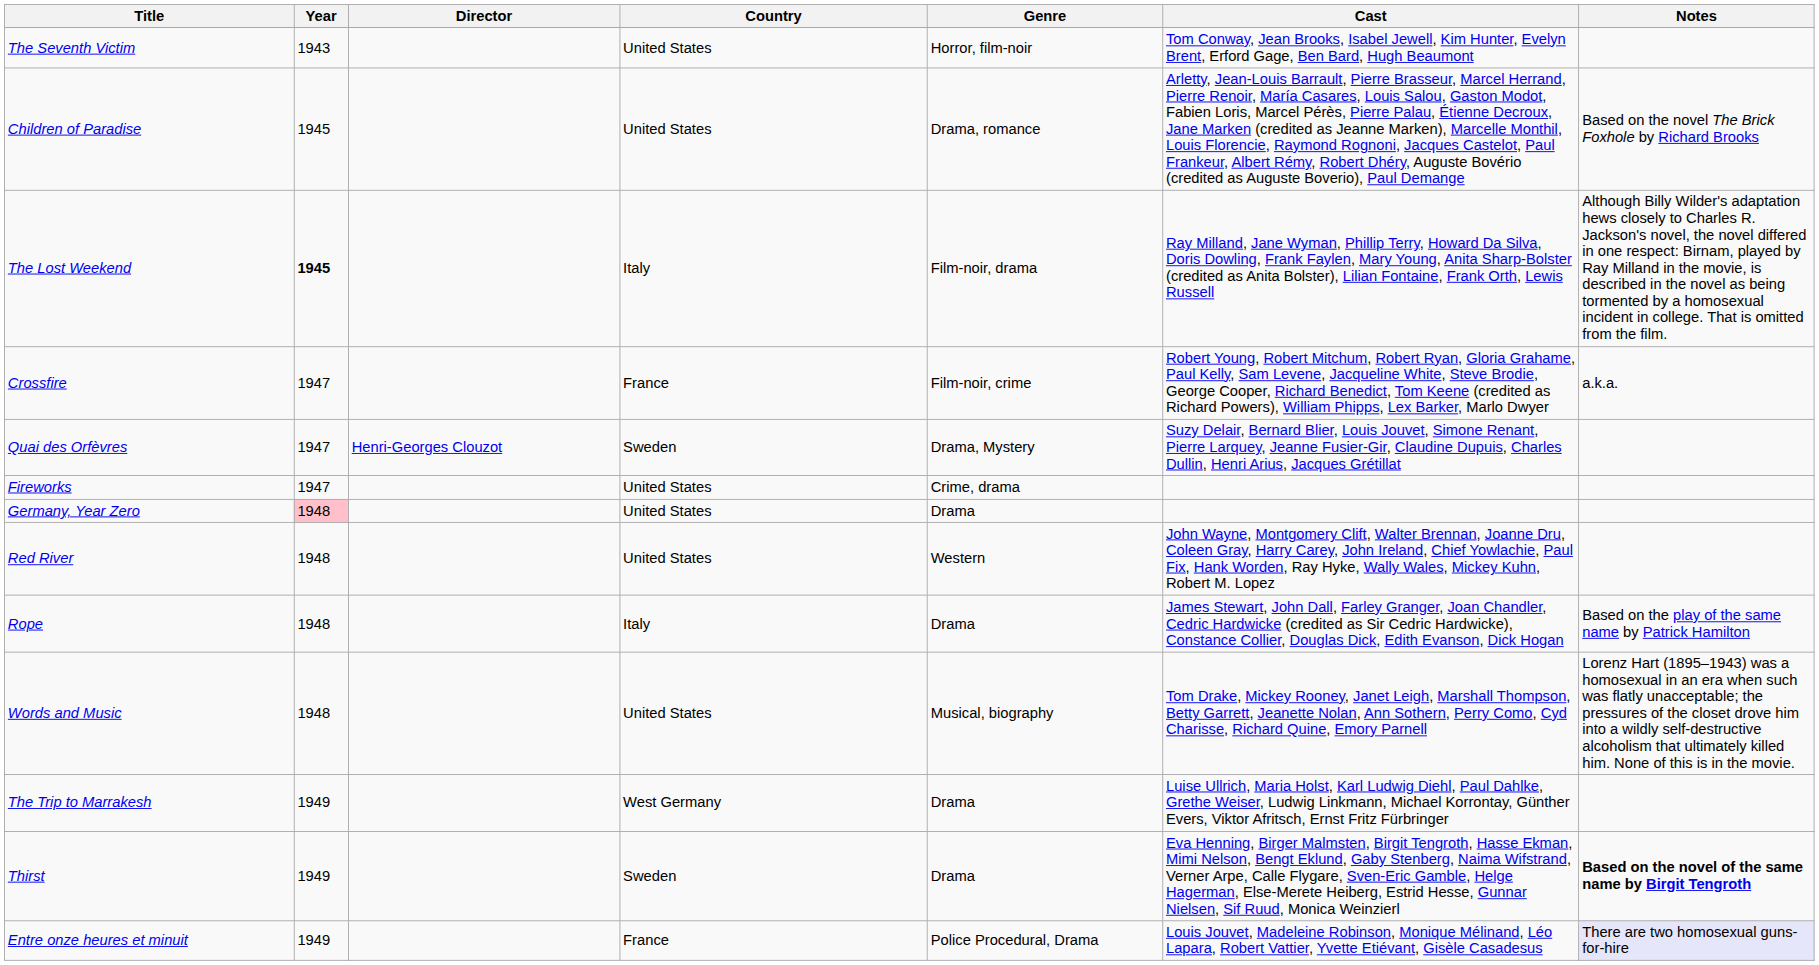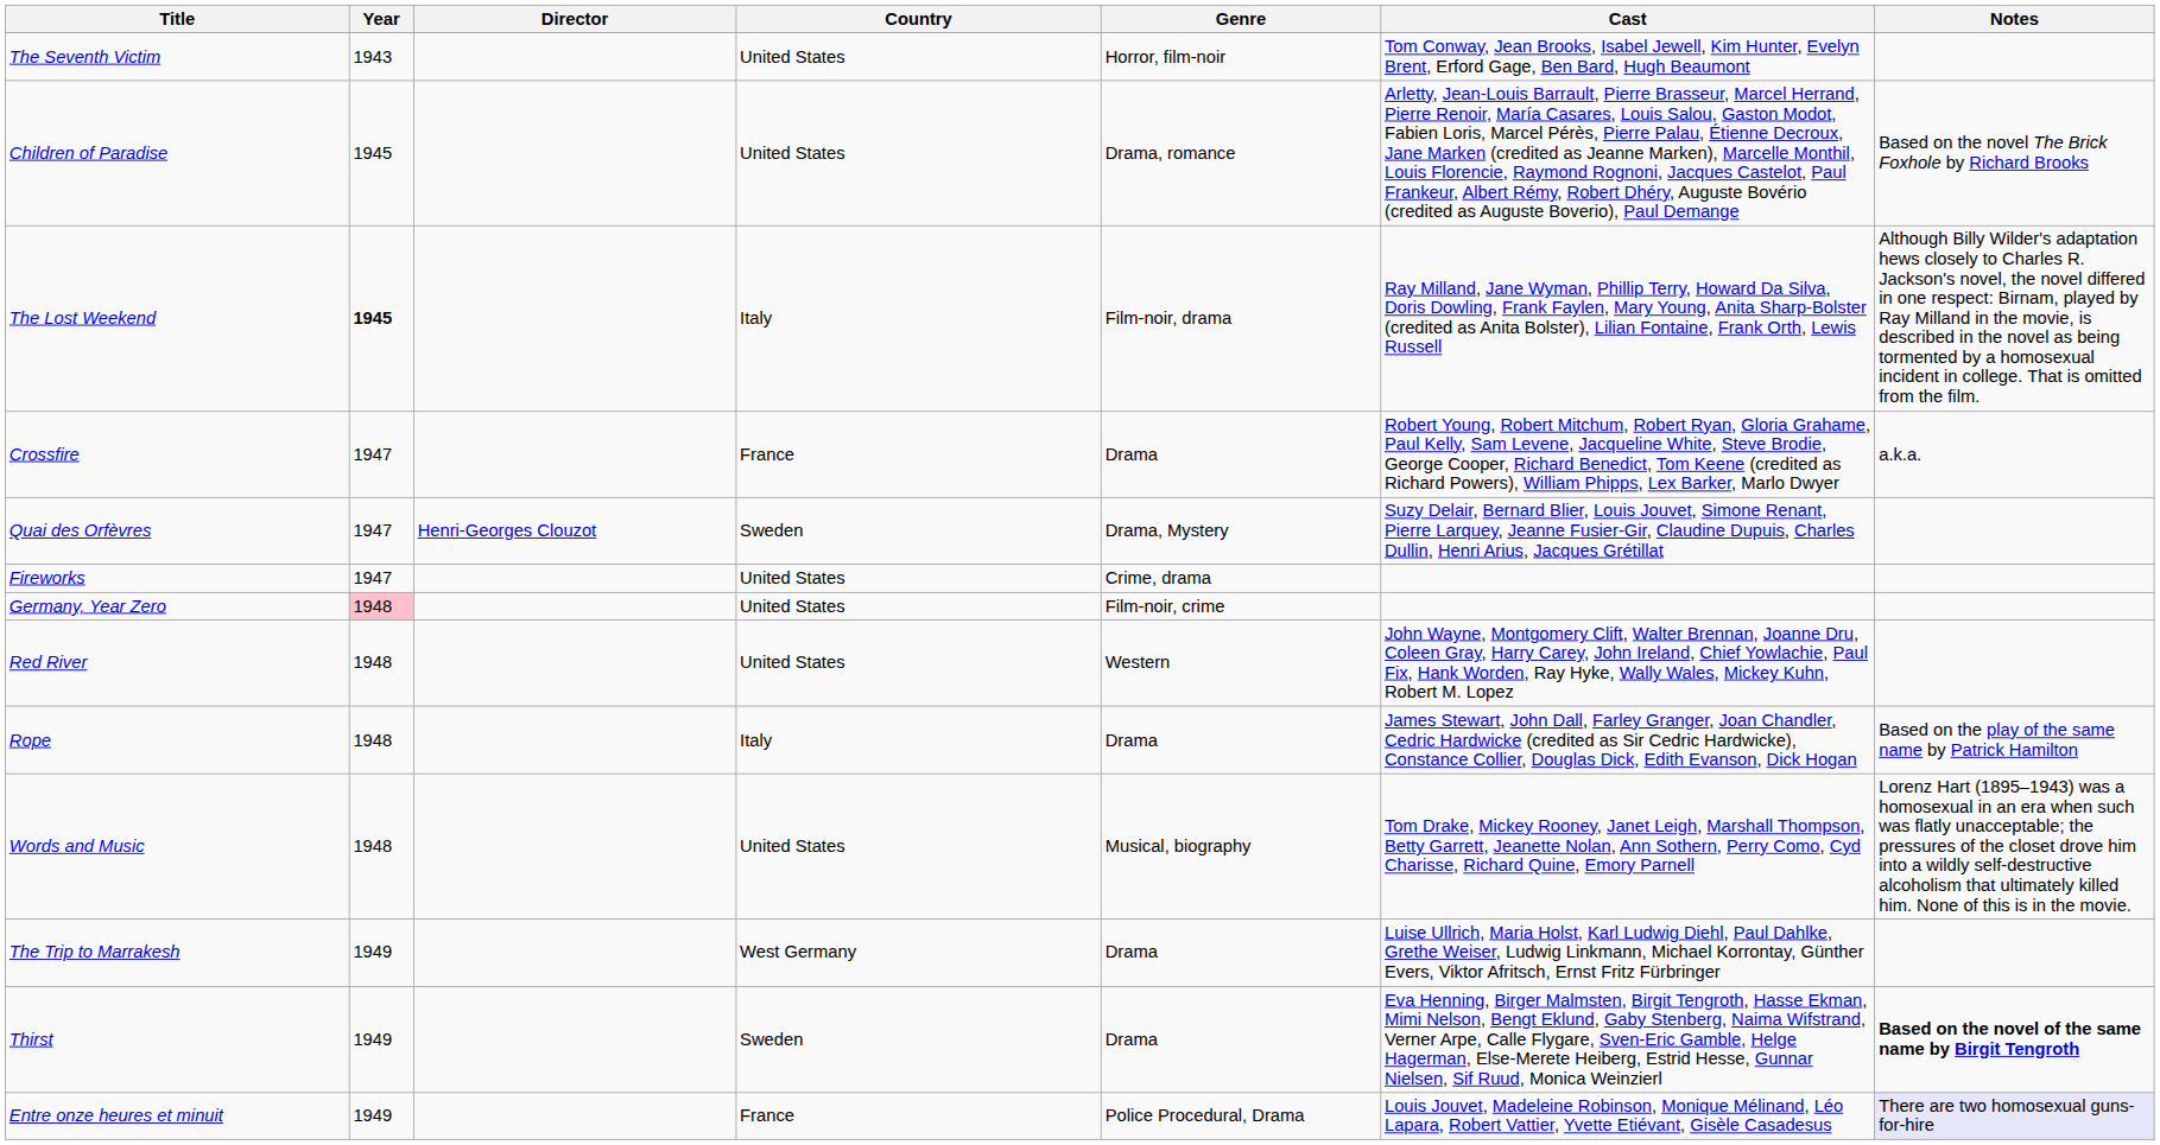Crossfire | Genre: Film-noir, crime -> Drama
Germany, Year Zero | Genre: Drama -> Film-noir, crime
